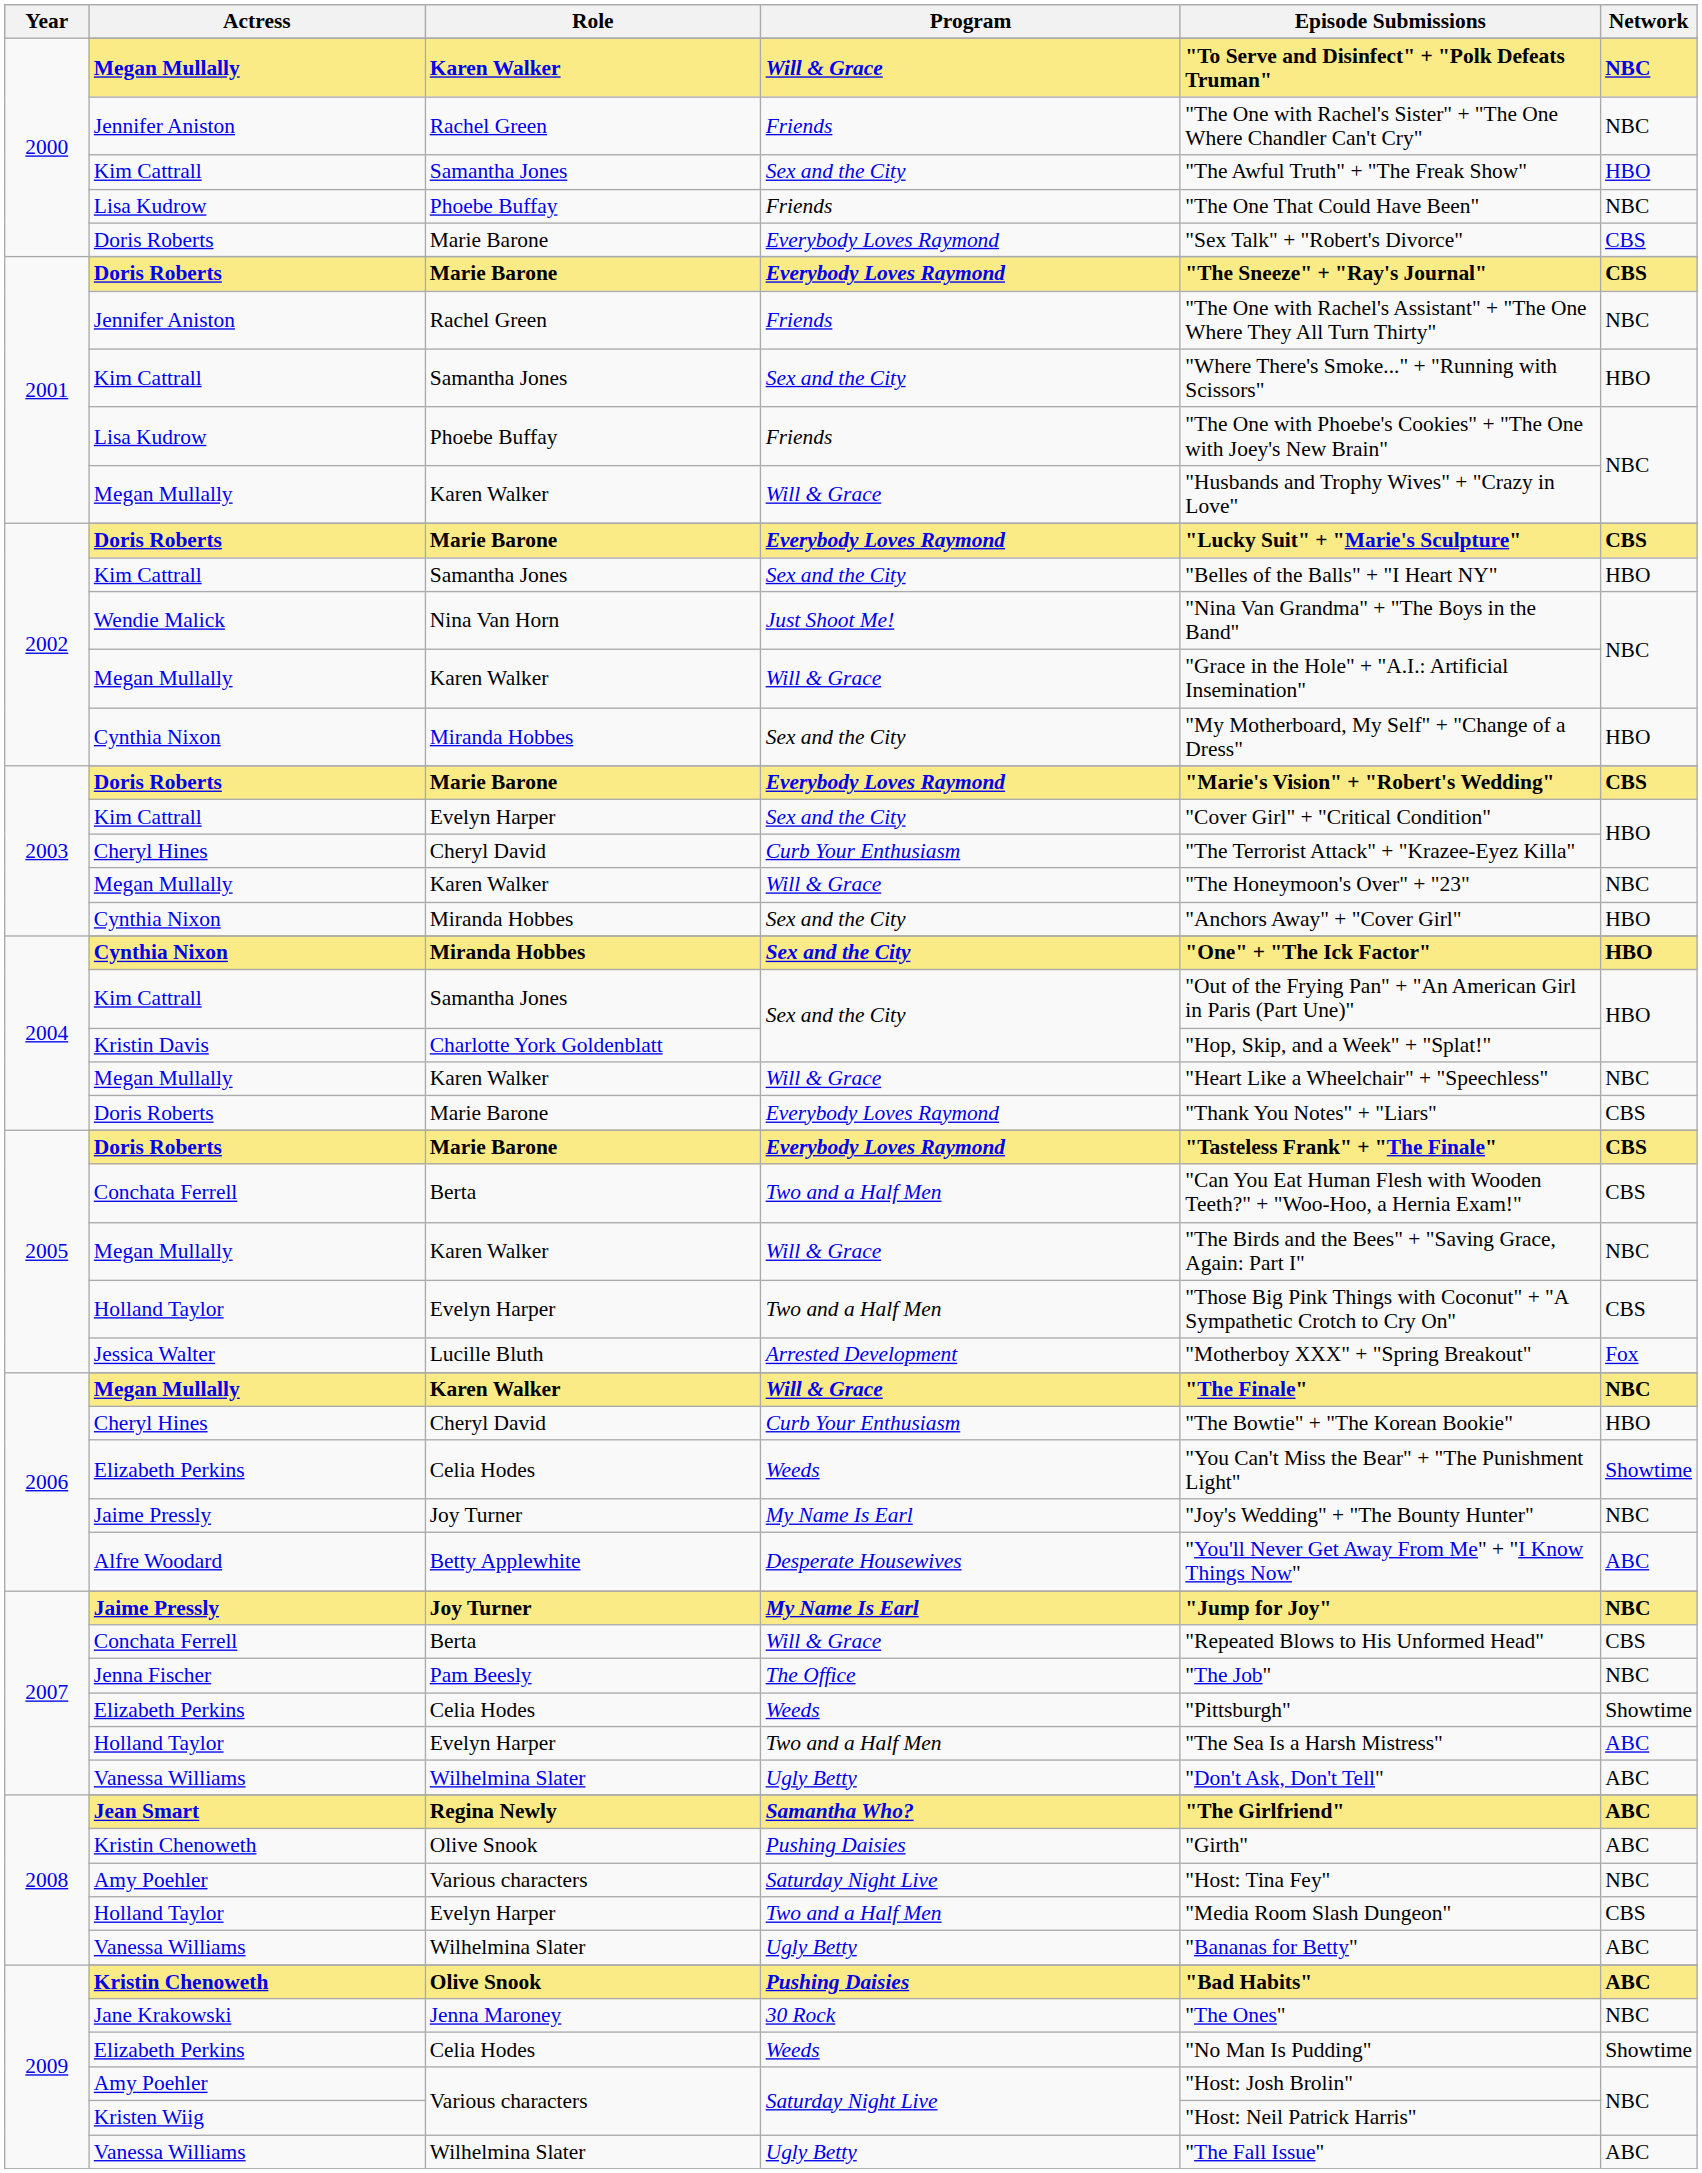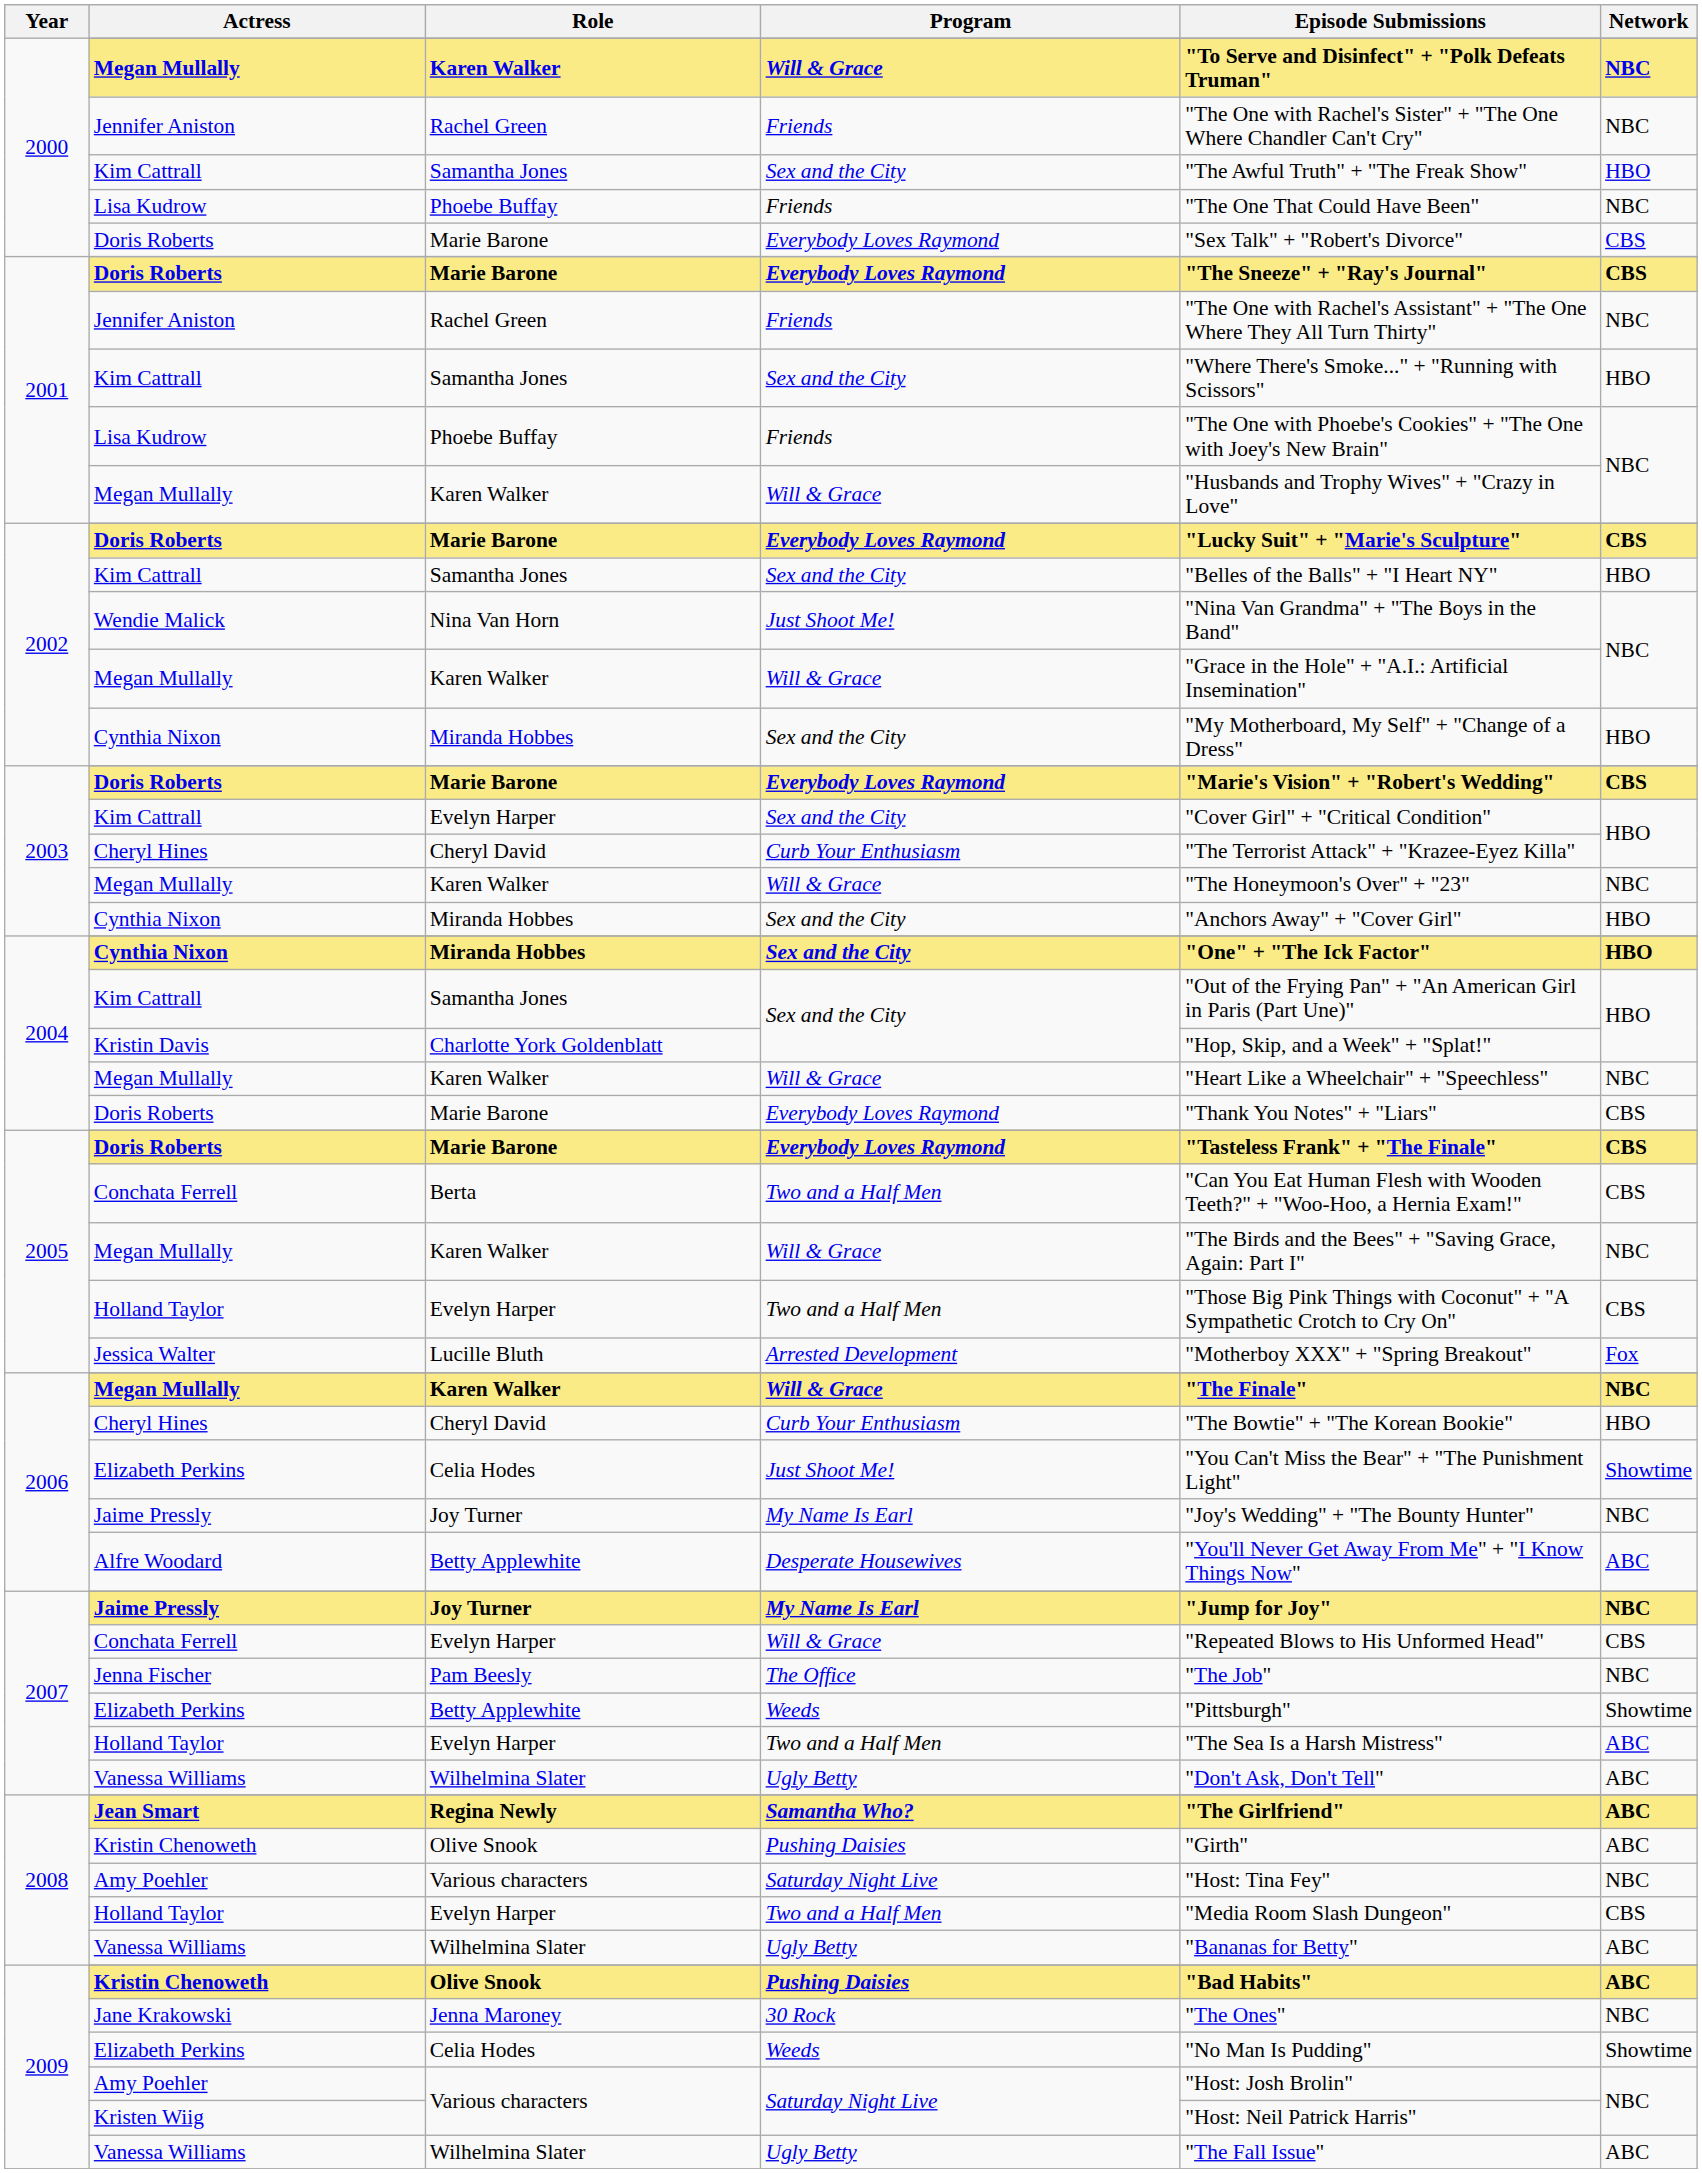2006 / Elizabeth Perkins | Program: Weeds -> Just Shoot Me!
2007 / Conchata Ferrell | Role: Berta -> Evelyn Harper
2007 / Elizabeth Perkins | Role: Celia Hodes -> Betty Applewhite
